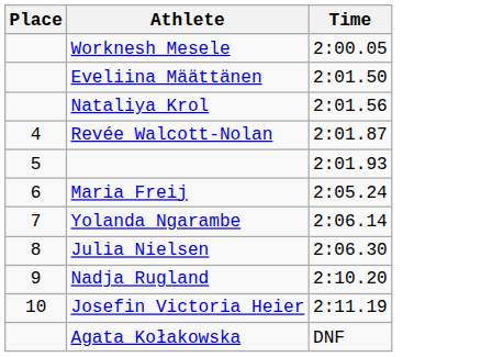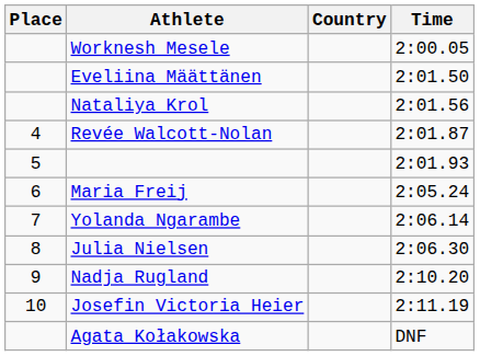+ column: Country
